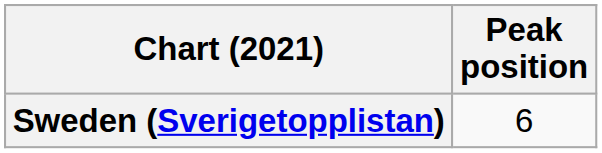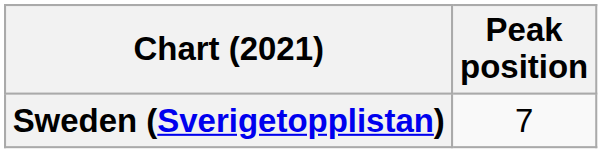Sweden (Sverigetopplistan) | Peak position: 6 -> 7
